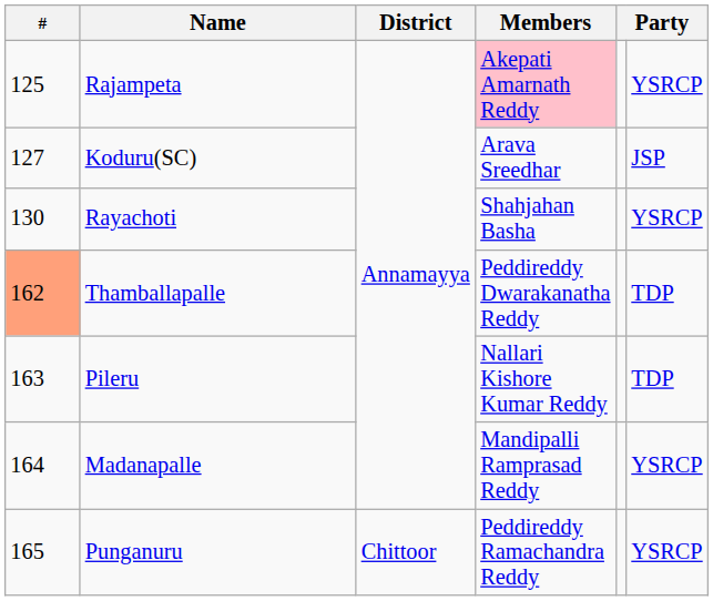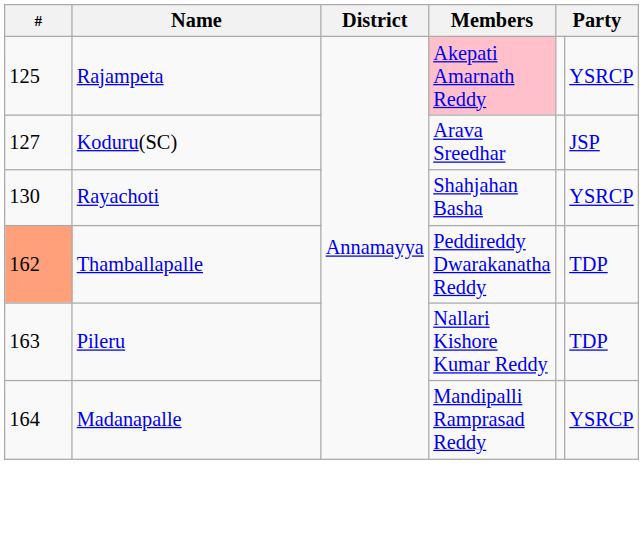- row: 165 | Punganuru | Chittoor | Peddireddy Ramachandra Reddy | YSRCP
